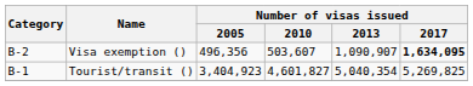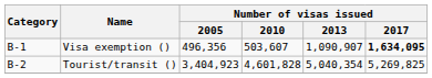Visa exemption () | Category: B-2 -> B-1
Tourist/transit () | Category: B-1 -> B-2
Tourist/transit () | Number of visas issued / 2010: 4,601,827 -> 4,601,828
